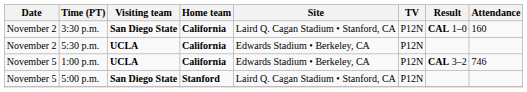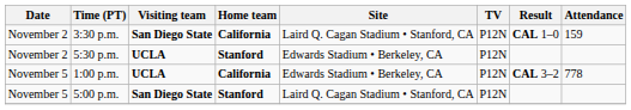3:30 p.m. | Attendance: 160 -> 159
5:30 p.m. | Home team: California -> Stanford
1:00 p.m. | Attendance: 746 -> 778
